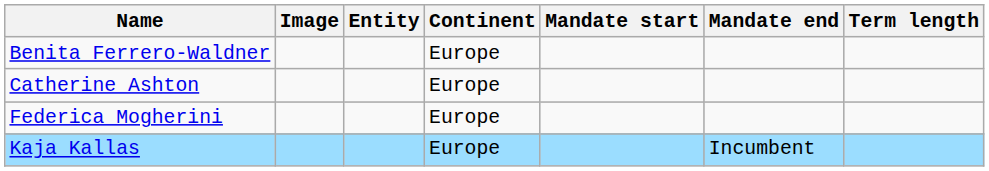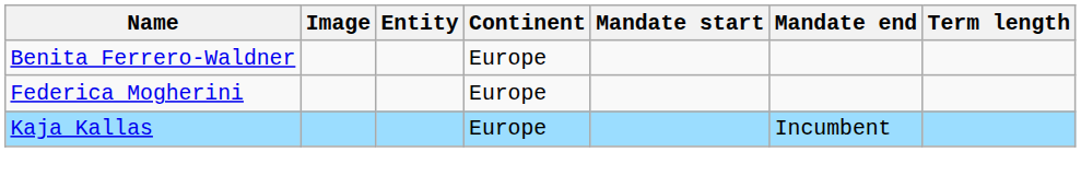- row: Catherine Ashton | Europe
